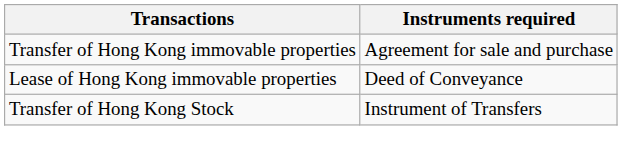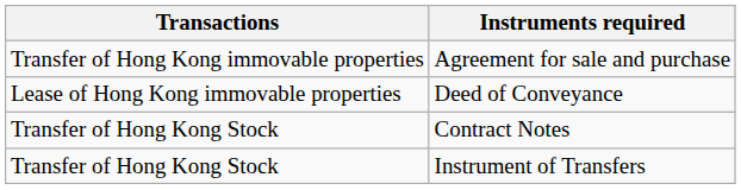+ row: Transfer of Hong Kong Stock | Contract Notes
